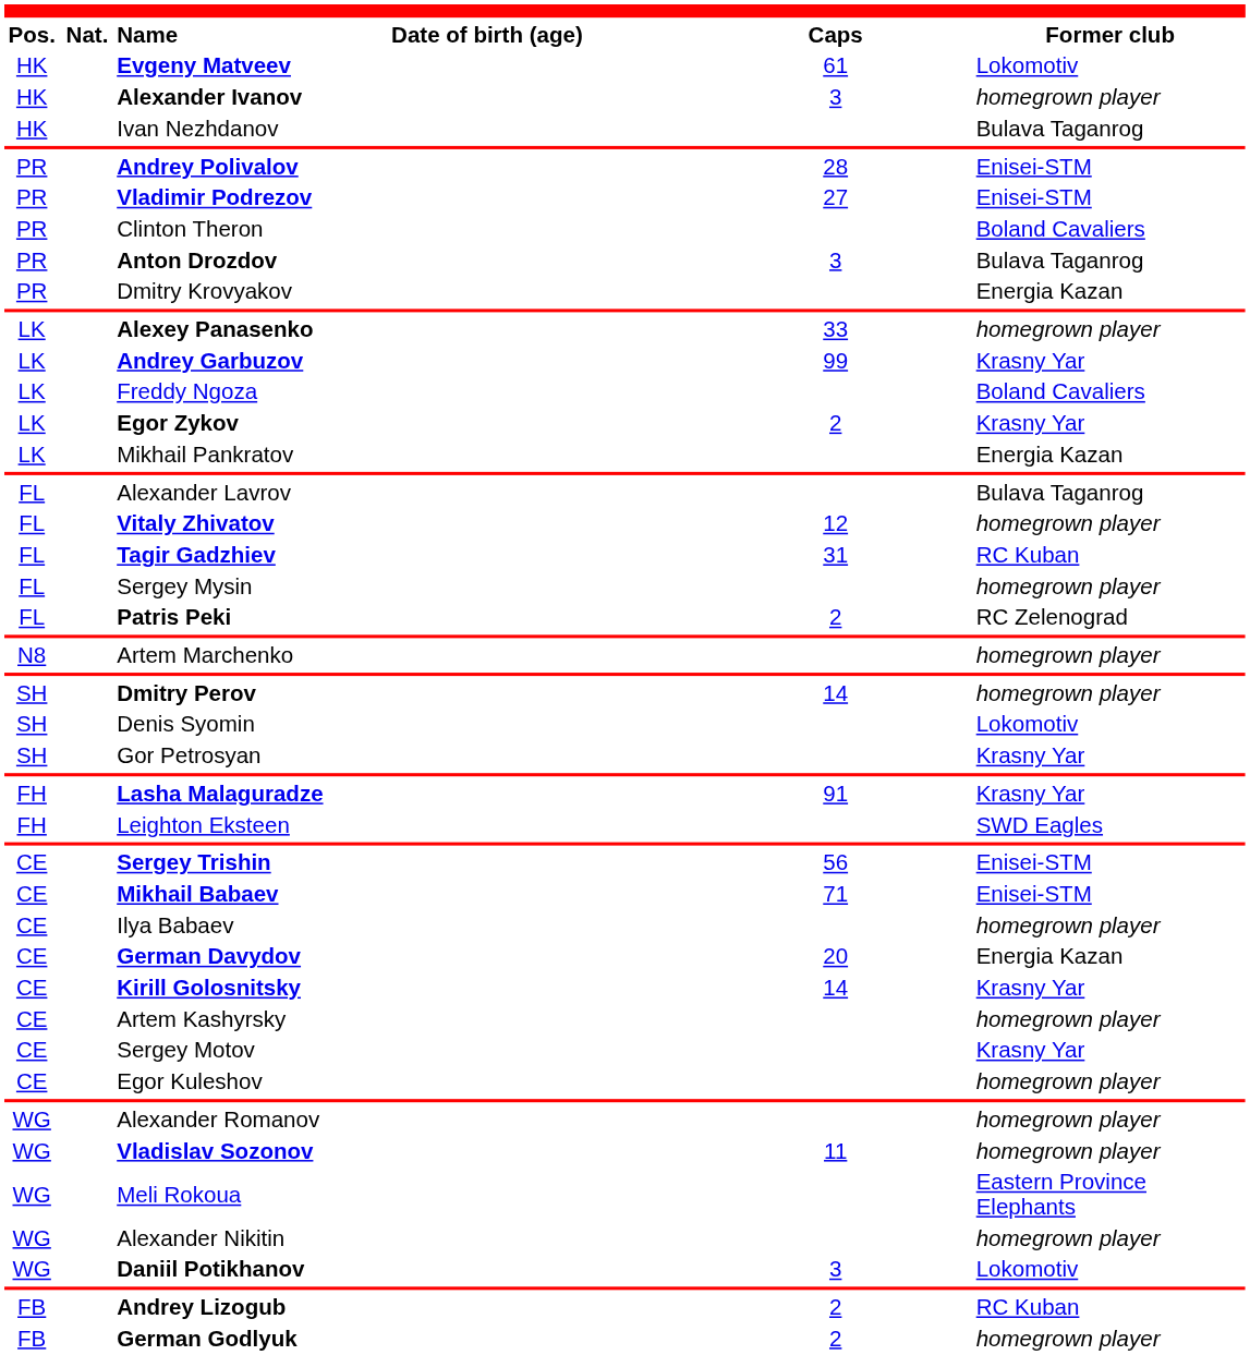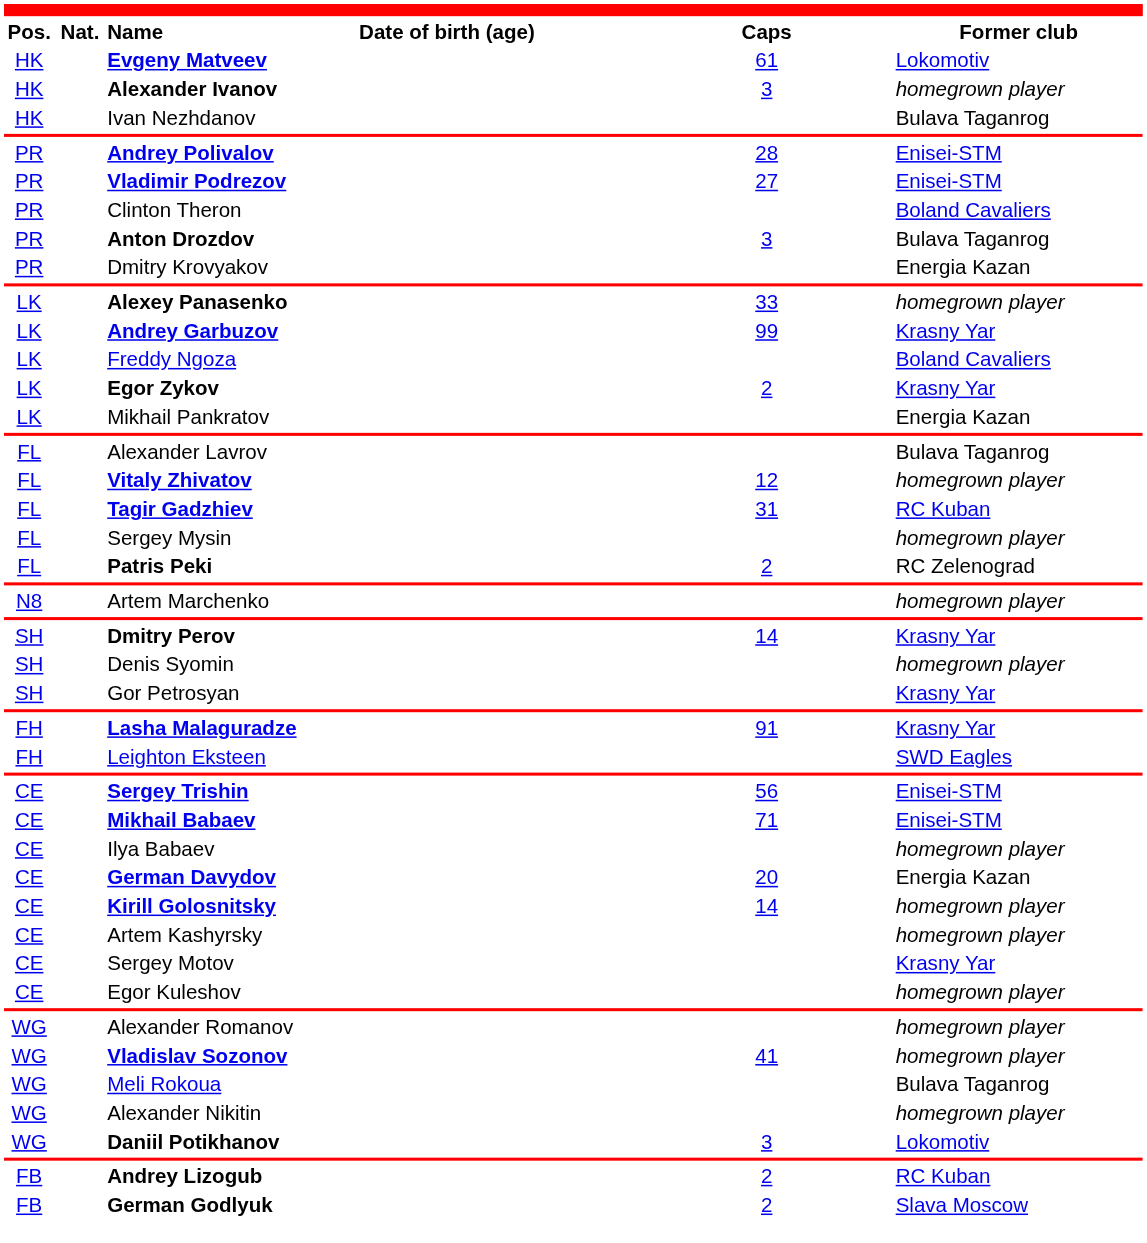Dmitry Perov | Former club: homegrown player -> Krasny Yar
Denis Syomin | Former club: Lokomotiv -> homegrown player
Kirill Golosnitsky | Former club: Krasny Yar -> homegrown player
Vladislav Sozonov | Caps: 11 -> 41
Meli Rokoua | Former club: Eastern Province Elephants -> Bulava Taganrog
German Godlyuk | Former club: homegrown player -> Slava Moscow
